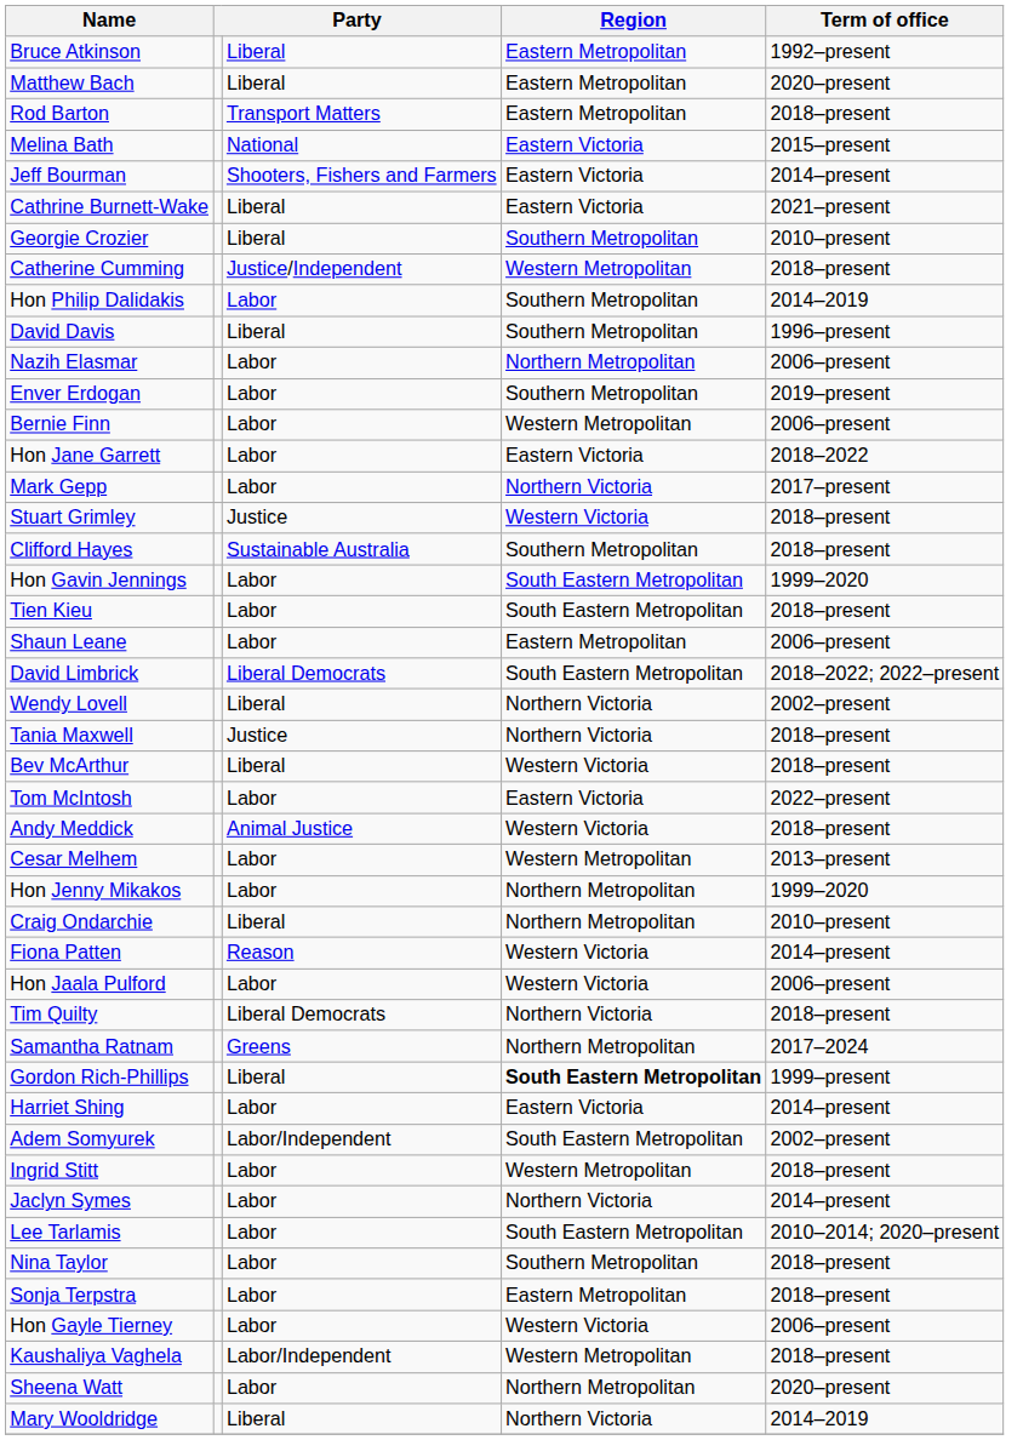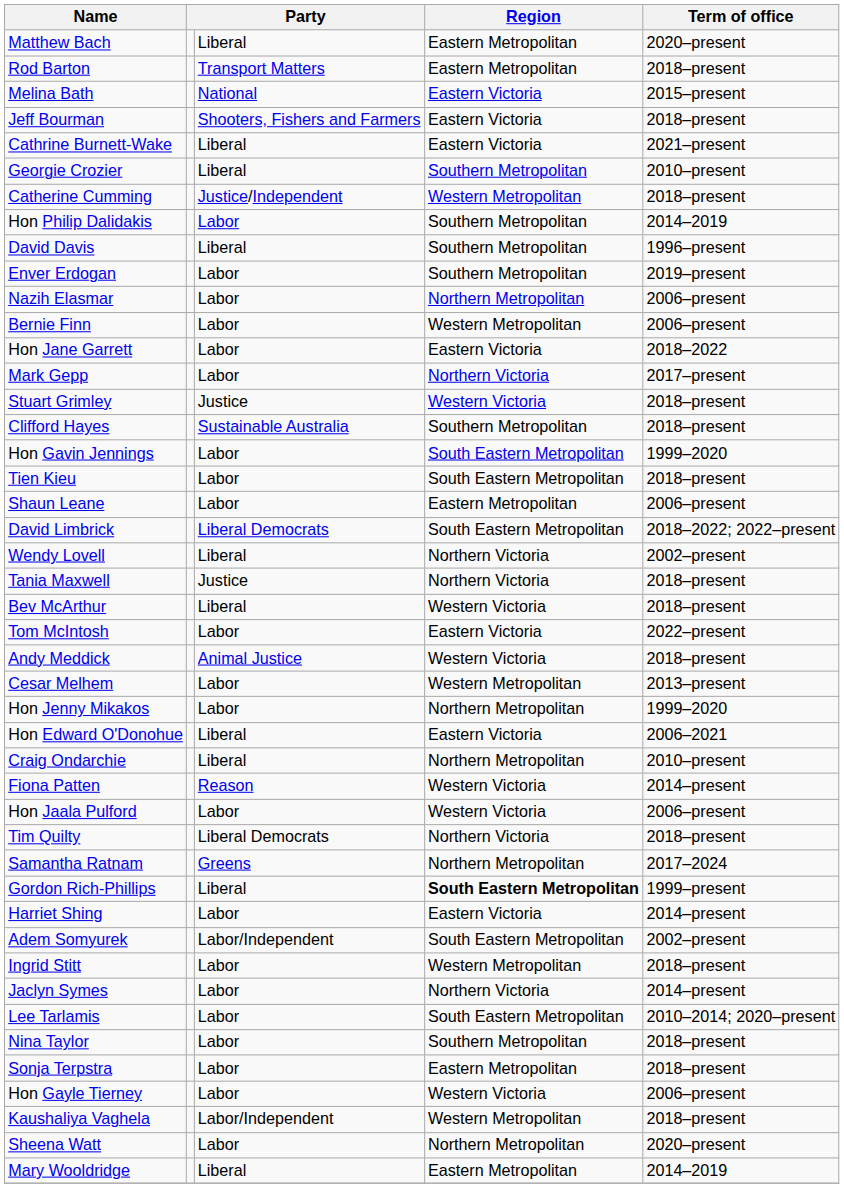- row: Bruce Atkinson | Liberal | Eastern Metropolitan | 1992–present
Jeff Bourman | Term of office: 2014–present -> 2018–present
rows swapped: Nazih Elasmar <-> Enver Erdogan
+ row: Hon Edward O'Donohue | Liberal | Eastern Victoria | 2006–2021
Mary Wooldridge | Region: Northern Victoria -> Eastern Metropolitan
